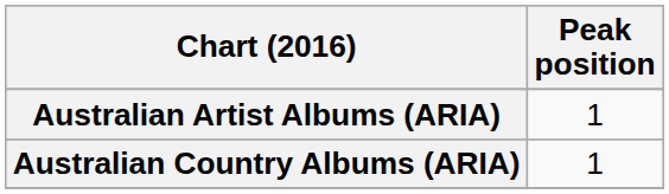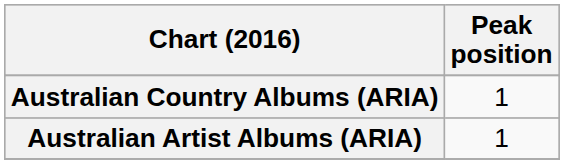rows swapped: Australian Country Albums (ARIA) <-> Australian Artist Albums (ARIA)
